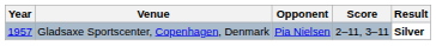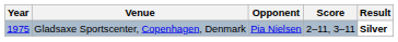Gladsaxe Sportscenter, Copenhagen, Denmark | Year: 1957 -> 1975
